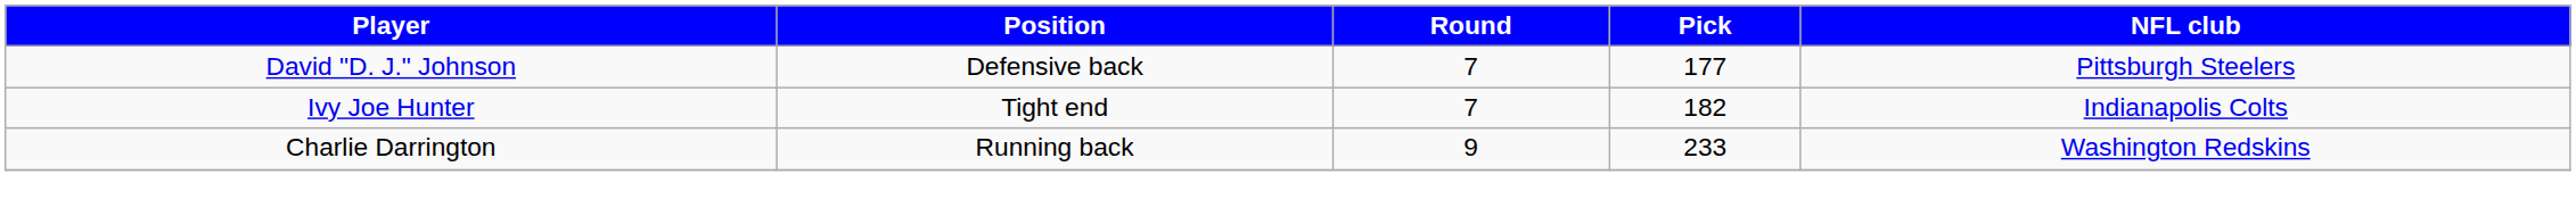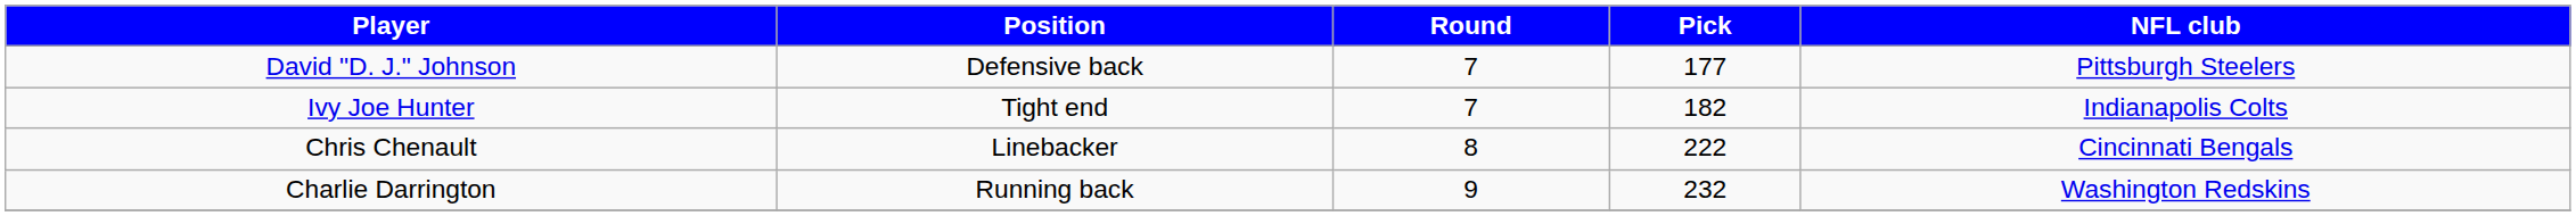+ row: Chris Chenault | Linebacker | 8 | 222 | Cincinnati Bengals
Charlie Darrington | Pick: 233 -> 232
